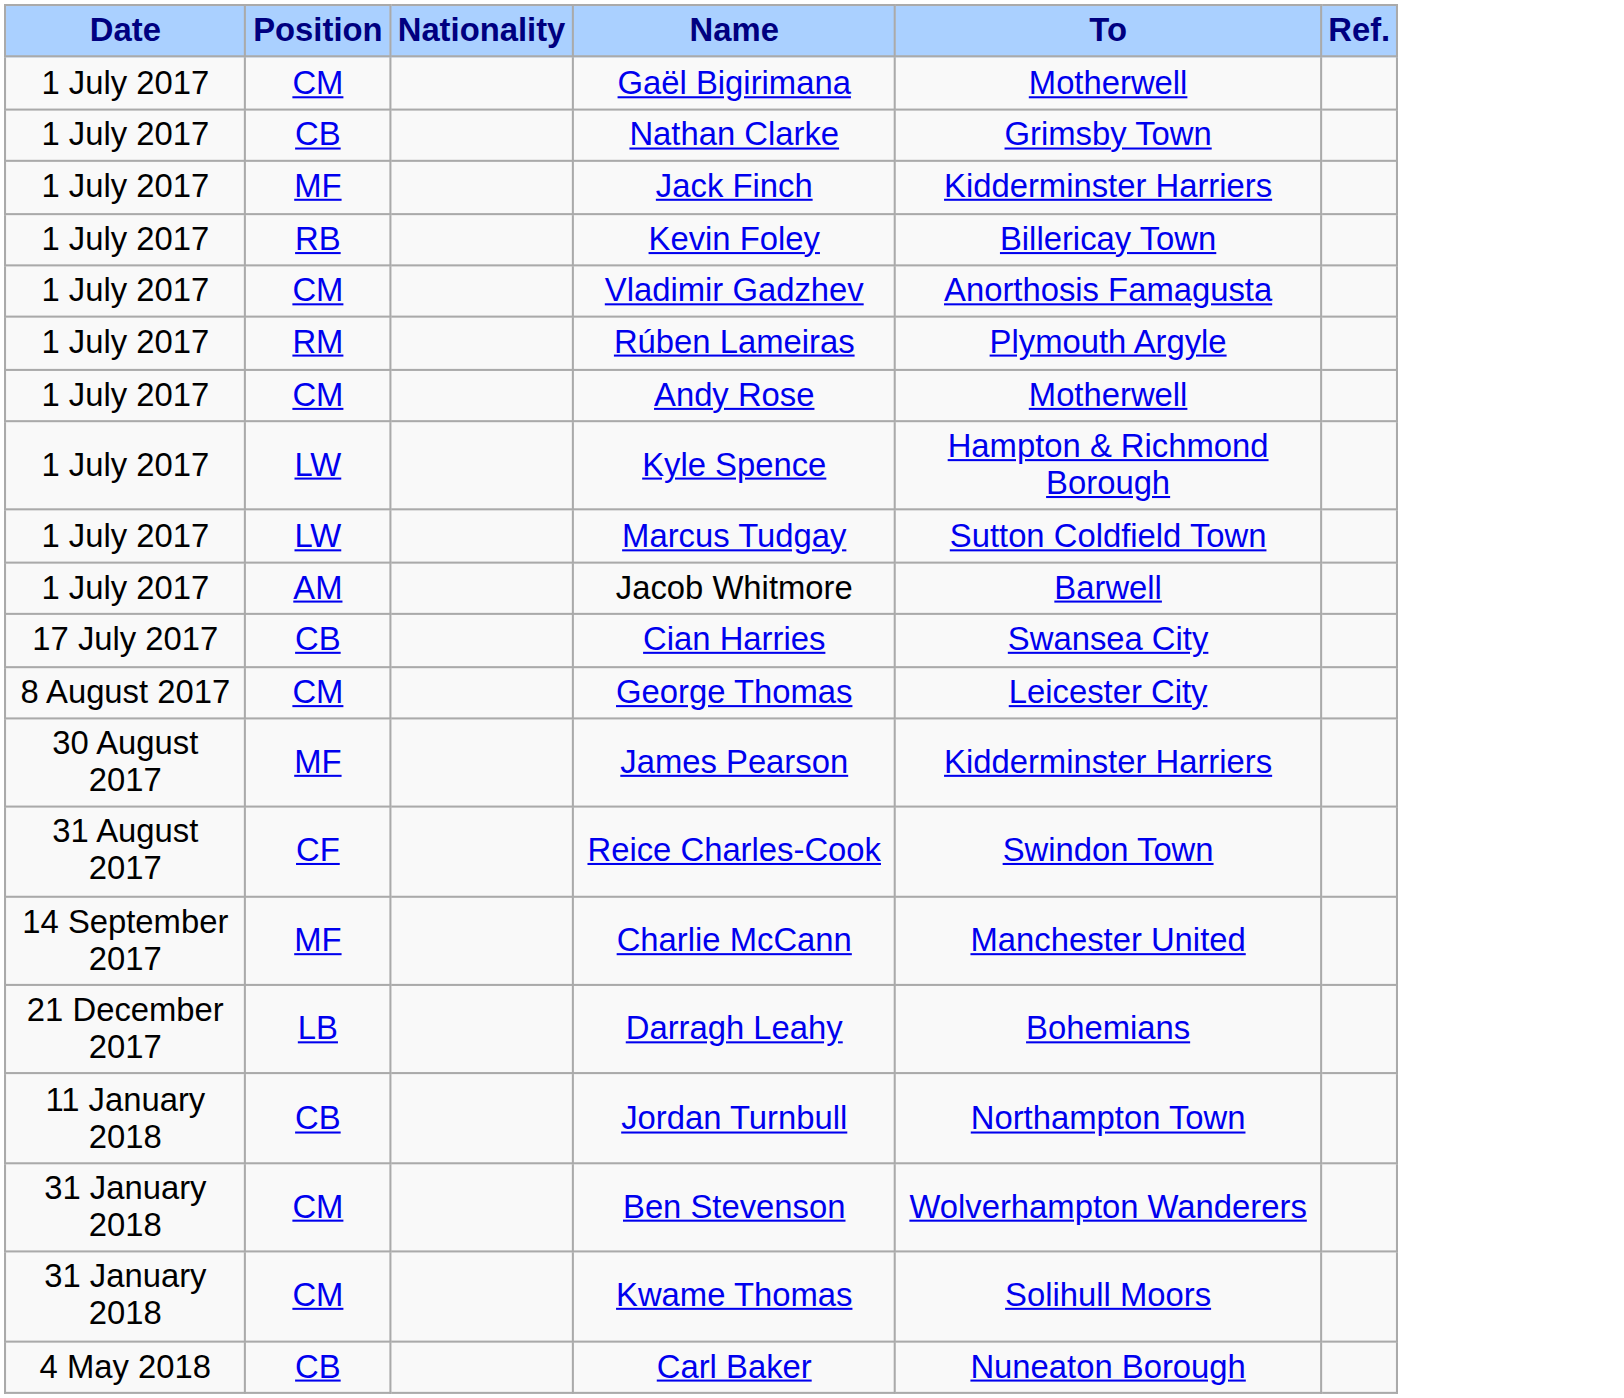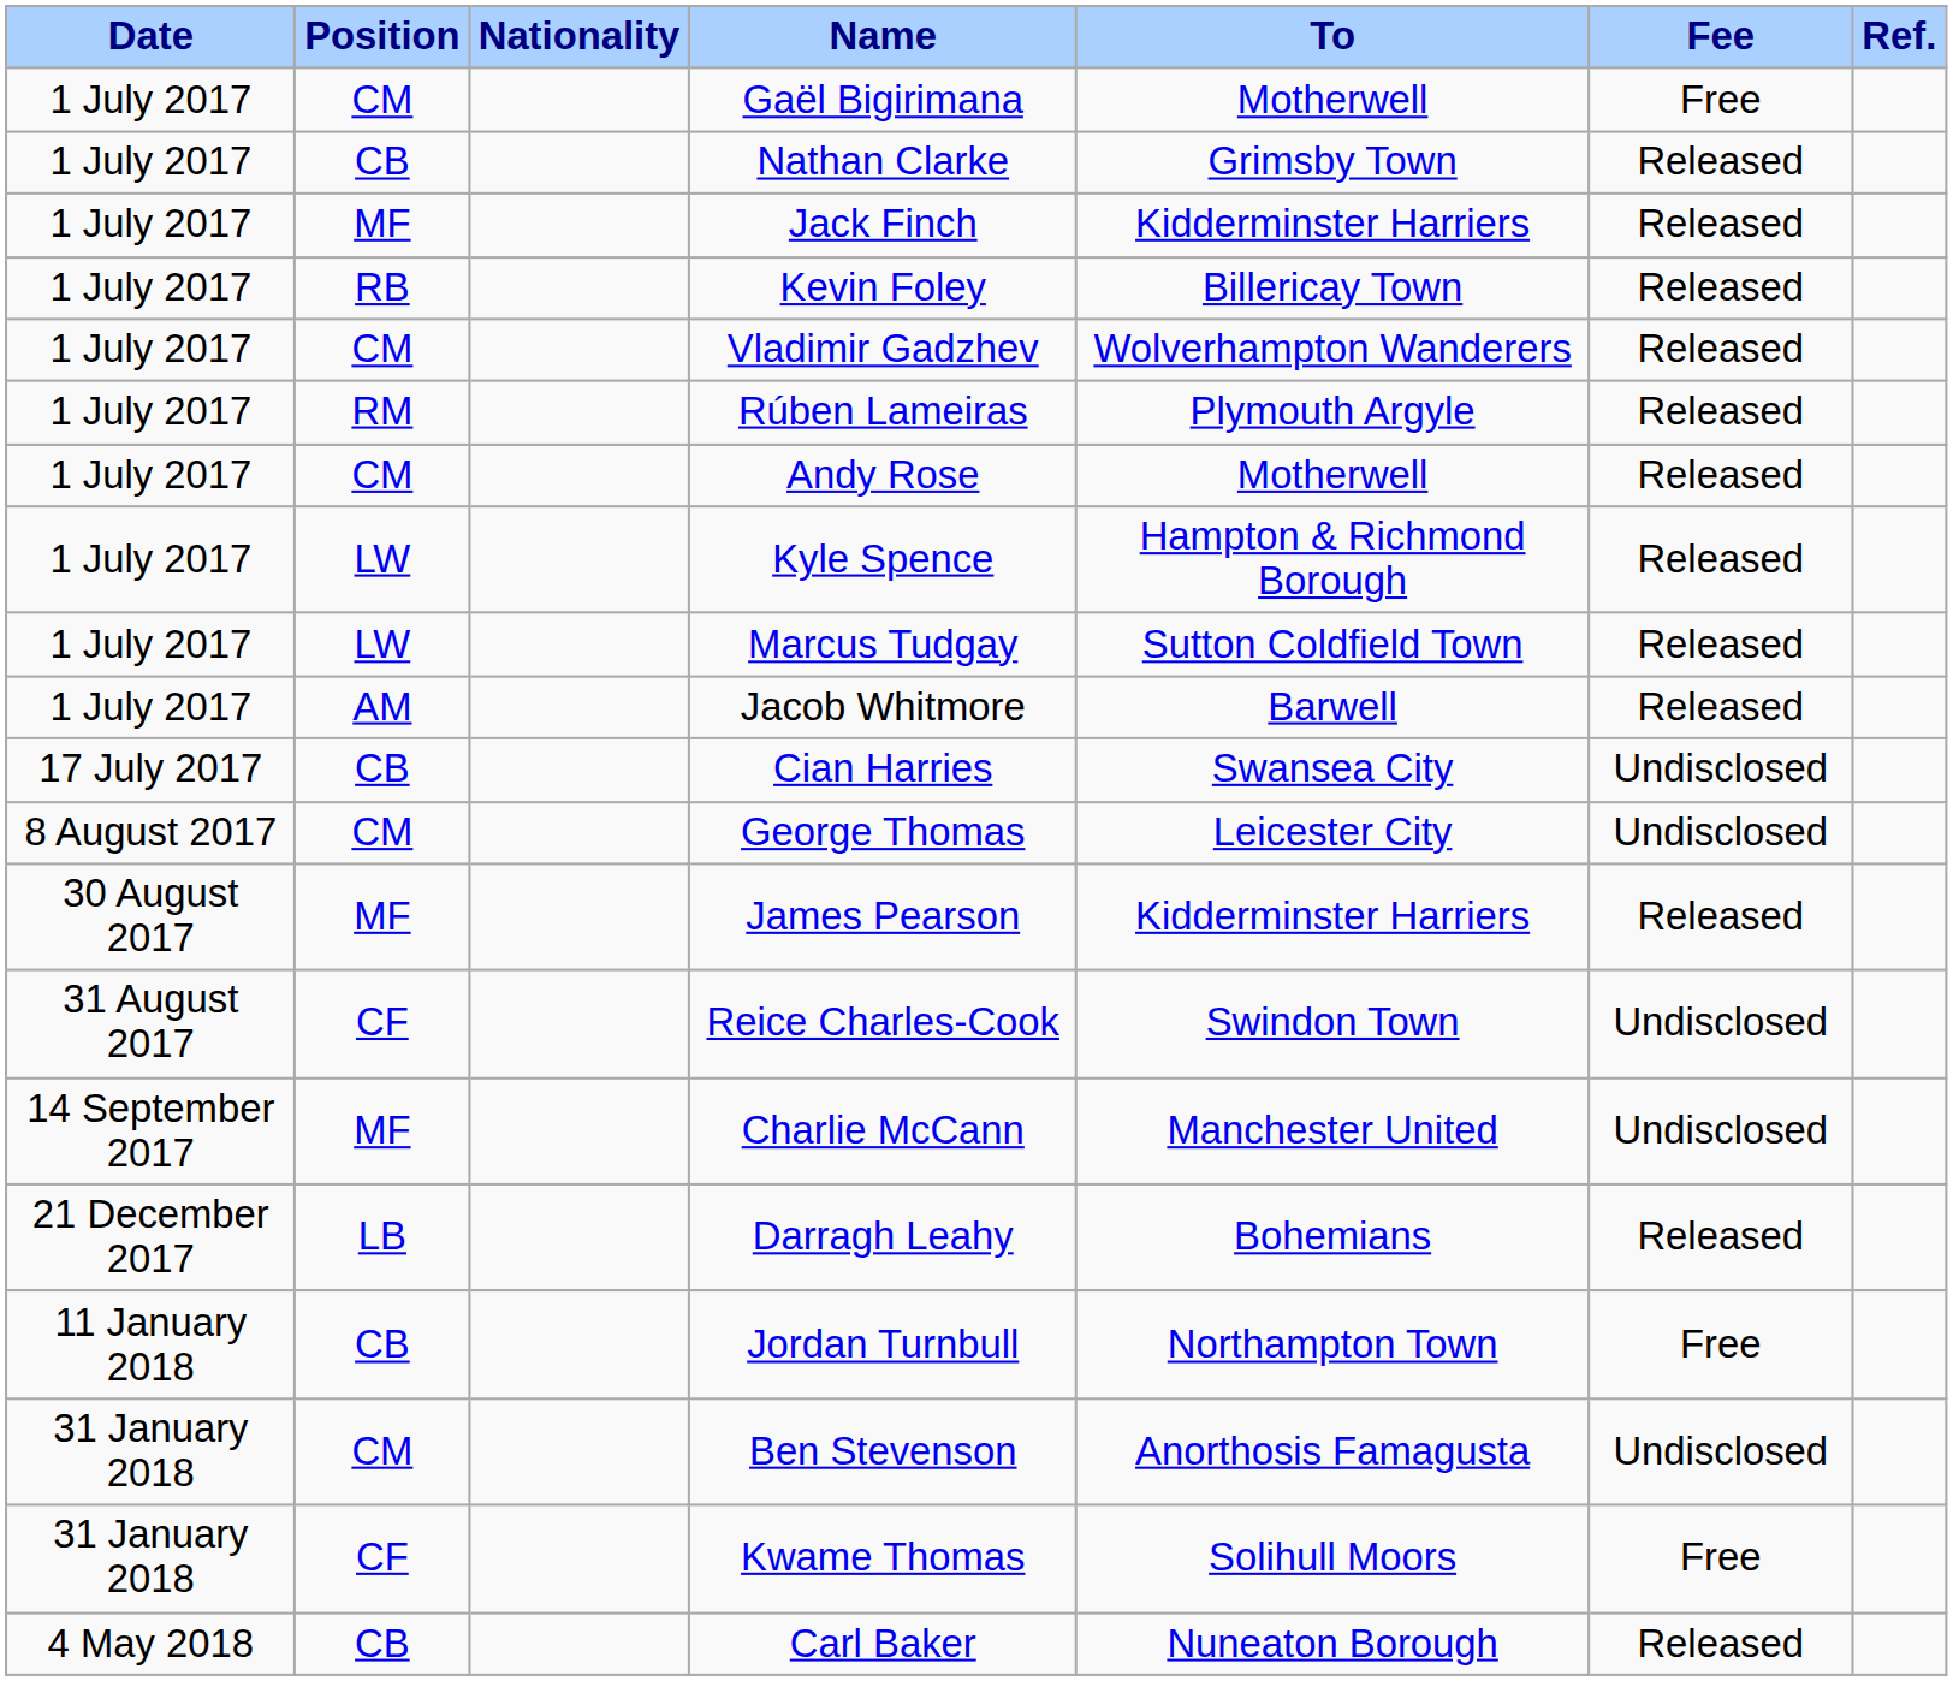+ column: Fee | Free | Released | Released | Released | Released | Released | Released | Released | Released | Released | Undisclosed | Undisclosed | Released | Undisclosed | Undisclosed | Released | Free | Undisclosed | Free | Released
Vladimir Gadzhev | To: Anorthosis Famagusta -> Wolverhampton Wanderers
Ben Stevenson | To: Wolverhampton Wanderers -> Anorthosis Famagusta
Kwame Thomas | Position: CM -> CF
